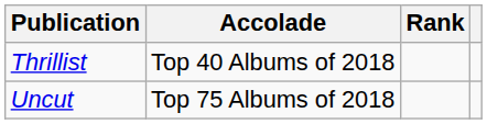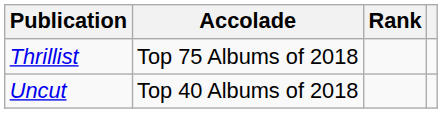Thrillist | Accolade: Top 40 Albums of 2018 -> Top 75 Albums of 2018
Uncut | Accolade: Top 75 Albums of 2018 -> Top 40 Albums of 2018
